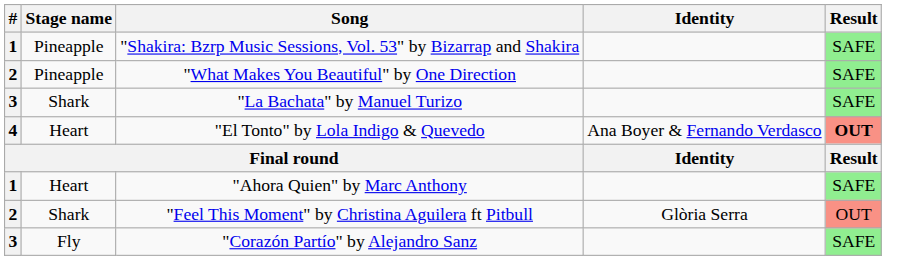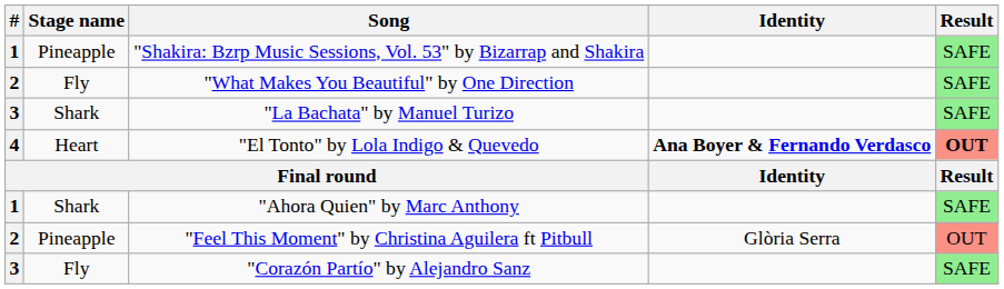"What Makes You Beautiful" by One Direction | Stage name: Pineapple -> Fly
"El Tonto" by Lola Indigo & Quevedo | Identity: normal -> bold
"Ahora Quien" by Marc Anthony | Stage name: Heart -> Shark
"Feel This Moment" by Christina Aguilera ft Pitbull | Stage name: Shark -> Pineapple
